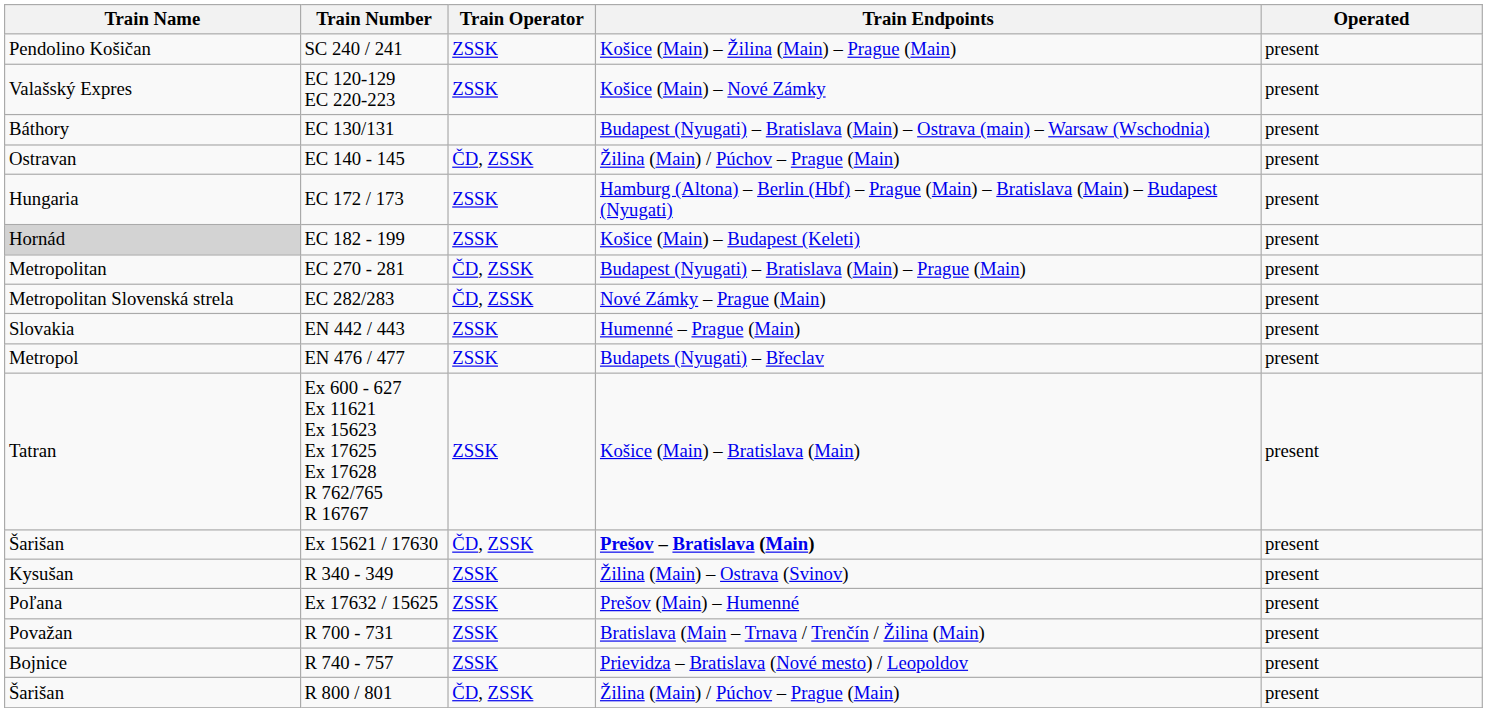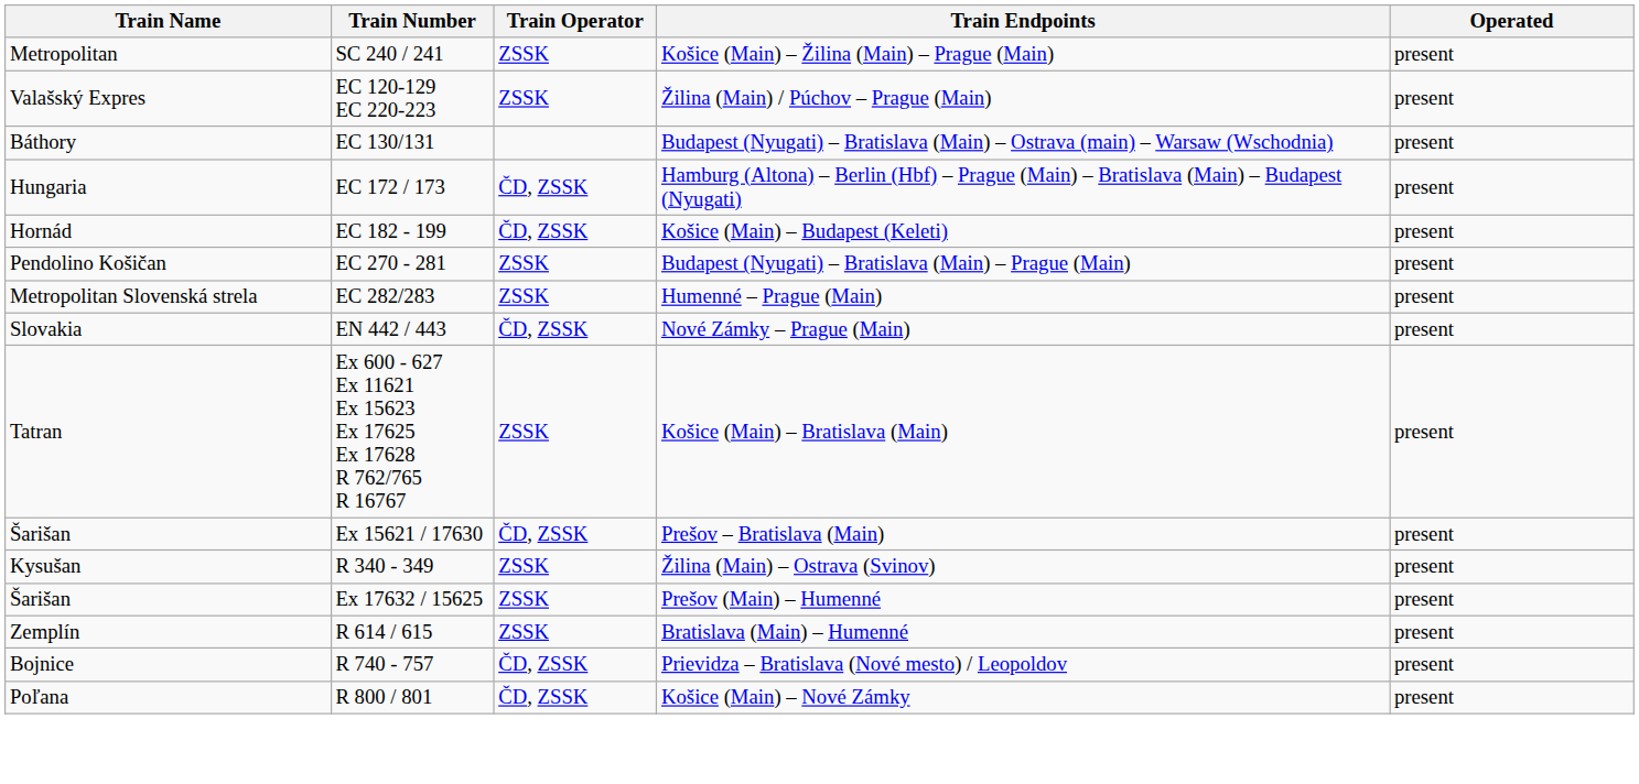SC 240 / 241 | Train Name: Pendolino Košičan -> Metropolitan
EC 120-129 EC 220-223 | Train Endpoints: Košice (Main) – Nové Zámky -> Žilina (Main) / Púchov – Prague (Main)
- row: Ostravan | EC 140 - 145 | ČD, ZSSK | Žilina (Main) / Púchov – Prague (Main) | present
EC 172 / 173 | Train Operator: ZSSK -> ČD, ZSSK
EC 182 - 199 | Train Name: lightgrey background -> no background
EC 182 - 199 | Train Operator: ZSSK -> ČD, ZSSK
EC 270 - 281 | Train Name: Metropolitan -> Pendolino Košičan
EC 270 - 281 | Train Operator: ČD, ZSSK -> ZSSK
EC 282/283 | Train Operator: ČD, ZSSK -> ZSSK
EC 282/283 | Train Endpoints: Nové Zámky – Prague (Main) -> Humenné – Prague (Main)
EN 442 / 443 | Train Operator: ZSSK -> ČD, ZSSK
EN 442 / 443 | Train Endpoints: Humenné – Prague (Main) -> Nové Zámky – Prague (Main)
- row: Metropol | EN 476 / 477 | ZSSK | Budapets (Nyugati) – Břeclav | present
Ex 15621 / 17630 | Train Endpoints: bold -> normal
Ex 17632 / 15625 | Train Name: Poľana -> Šarišan
+ row: Zemplín | R 614 / 615 | ZSSK | Bratislava (Main) – Humenné | present
- row: Považan | R 700 - 731 | ZSSK | Bratislava (Main – Trnava / Trenčín / Žilina (Main) | present
R 740 - 757 | Train Operator: ZSSK -> ČD, ZSSK
R 800 / 801 | Train Name: Šarišan -> Poľana
R 800 / 801 | Train Endpoints: Žilina (Main) / Púchov – Prague (Main) -> Košice (Main) – Nové Zámky
